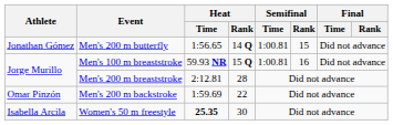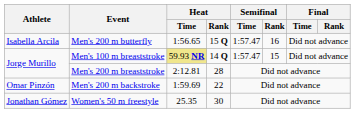Men's 200 m butterfly | Athlete: Jonathan Gómez -> Isabella Arcila
Men's 200 m butterfly | Heat / Rank: 14 Q -> 15 Q
Men's 200 m butterfly | Semifinal / Time: 1:00.81 -> 1:57.47
Men's 200 m butterfly | Semifinal / Rank: 15 -> 16
Men's 100 m breaststroke | Heat / Time: no background -> khaki background
Men's 100 m breaststroke | Heat / Rank: 15 Q -> 14 Q
Men's 100 m breaststroke | Semifinal / Time: 1:00.81 -> 1:57.47
Men's 100 m breaststroke | Semifinal / Rank: 16 -> 15
Women's 50 m freestyle | Athlete: Isabella Arcila -> Jonathan Gómez
Women's 50 m freestyle | Heat / Time: bold -> normal
